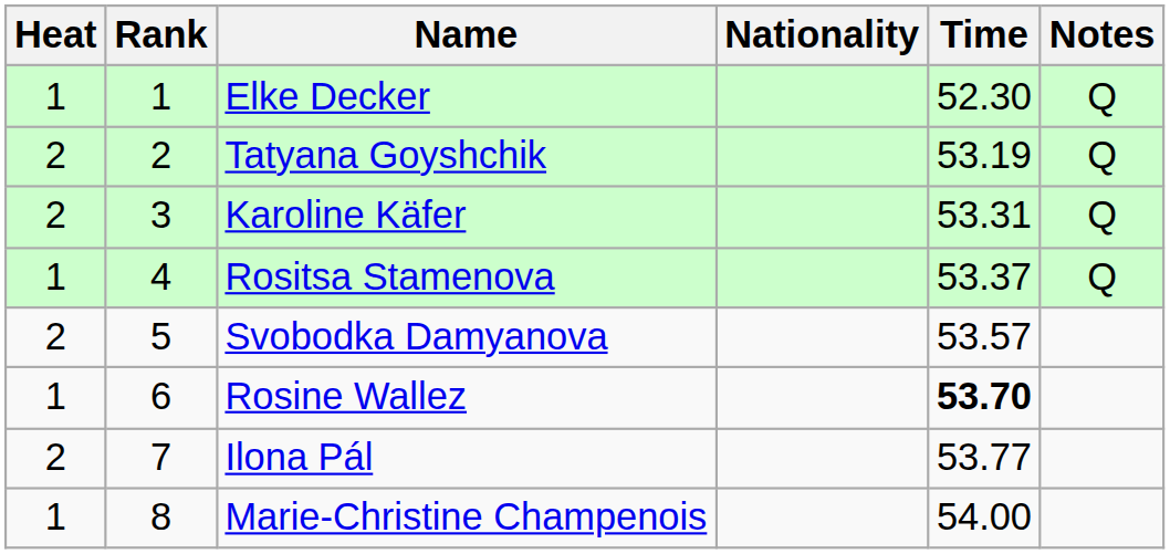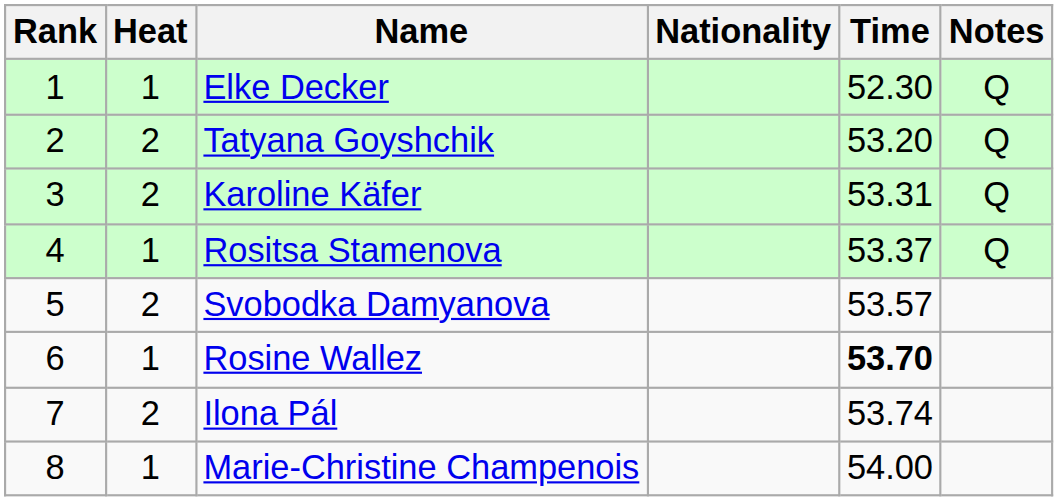columns swapped: Rank <-> Heat
Tatyana Goyshchik | Time: 53.19 -> 53.20
Ilona Pál | Time: 53.77 -> 53.74
